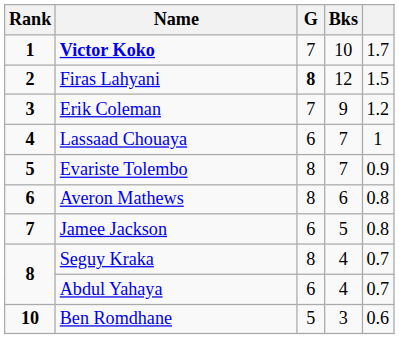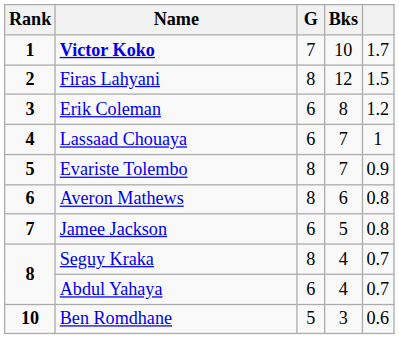Firas Lahyani | G: bold -> normal
Erik Coleman | G: 7 -> 6
Erik Coleman | Bks: 9 -> 8
